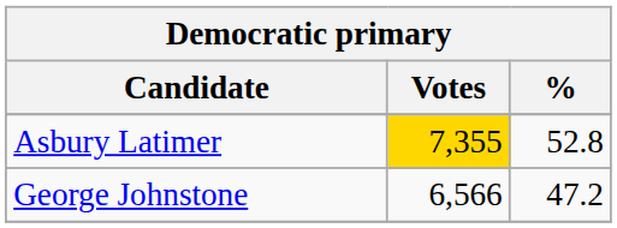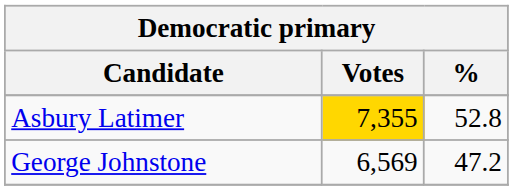George Johnstone | Votes: 6,566 -> 6,569
